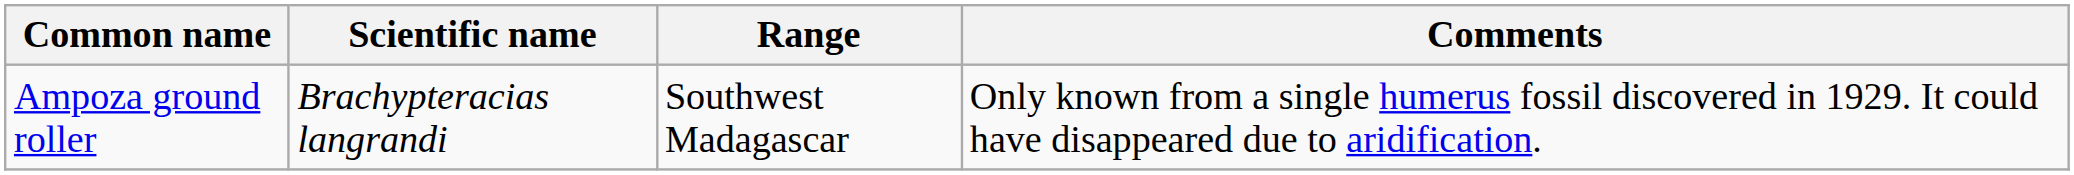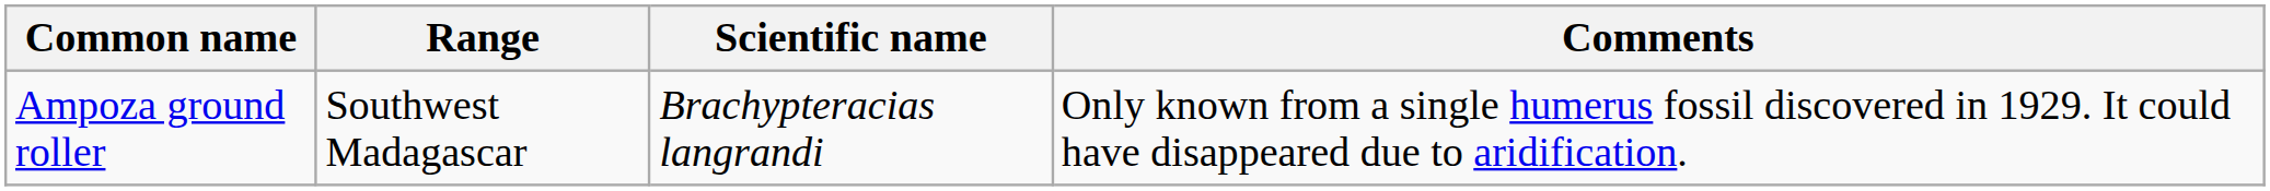columns swapped: Scientific name <-> Range
